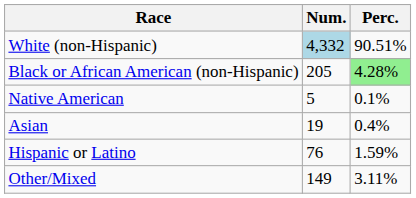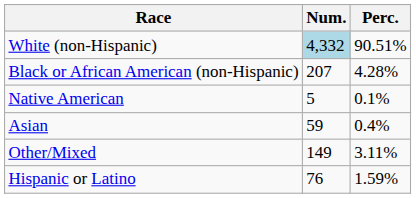Black or African American (non-Hispanic) | Num.: 205 -> 207
Black or African American (non-Hispanic) | Perc.: lightgreen background -> no background
Asian | Num.: 19 -> 59
rows swapped: Other/Mixed <-> Hispanic or Latino
